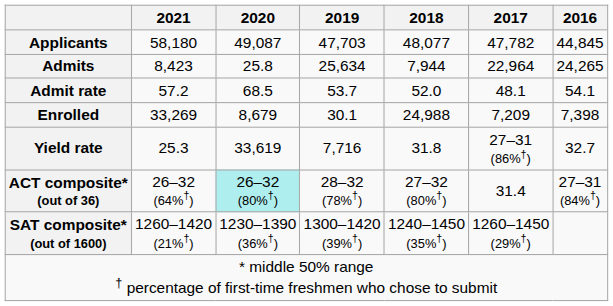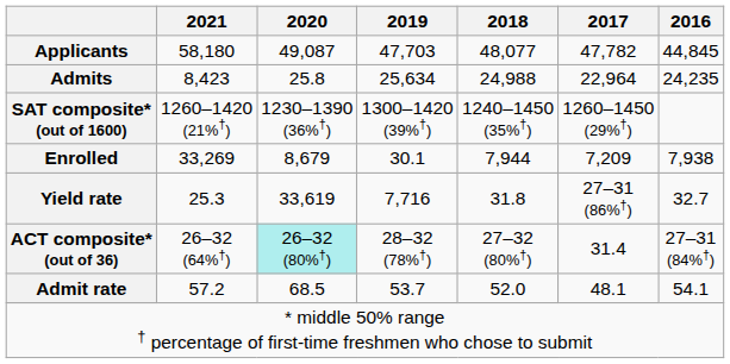Admits | 2018: 7,944 -> 24,988
Admits | 2016: 24,265 -> 24,235
rows swapped: Admit rate <-> SAT composite* (out of 1600)
Enrolled | 2018: 24,988 -> 7,944
Enrolled | 2016: 7,398 -> 7,938
